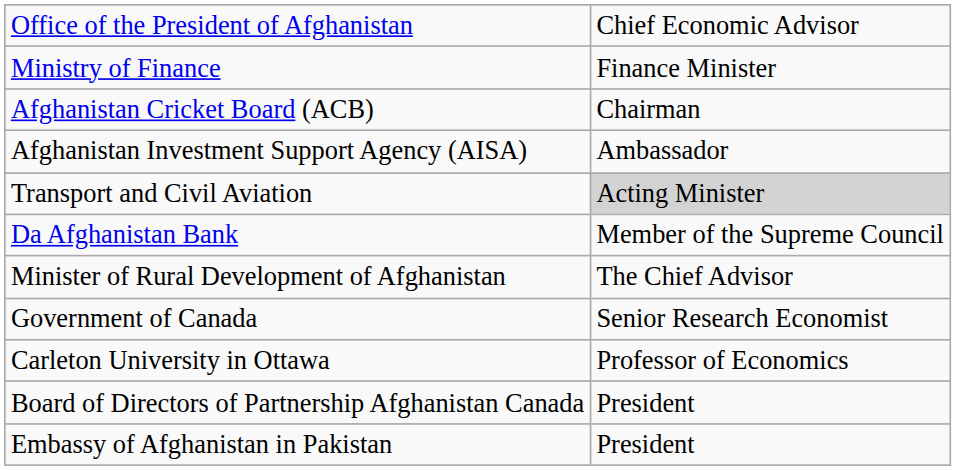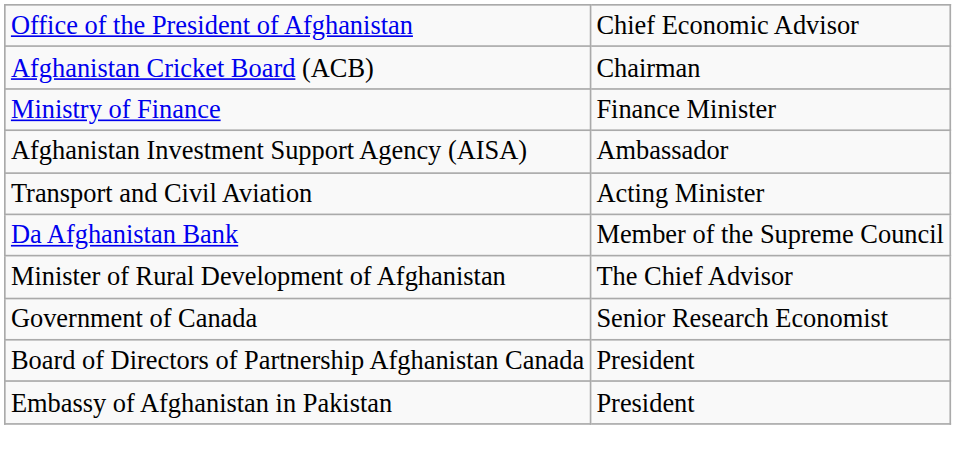rows swapped: Ministry of Finance <-> Afghanistan Cricket Board (ACB)
Transport and Civil Aviation | column 2: lightgrey background -> no background
- row: Carleton University in Ottawa | Professor of Economics
